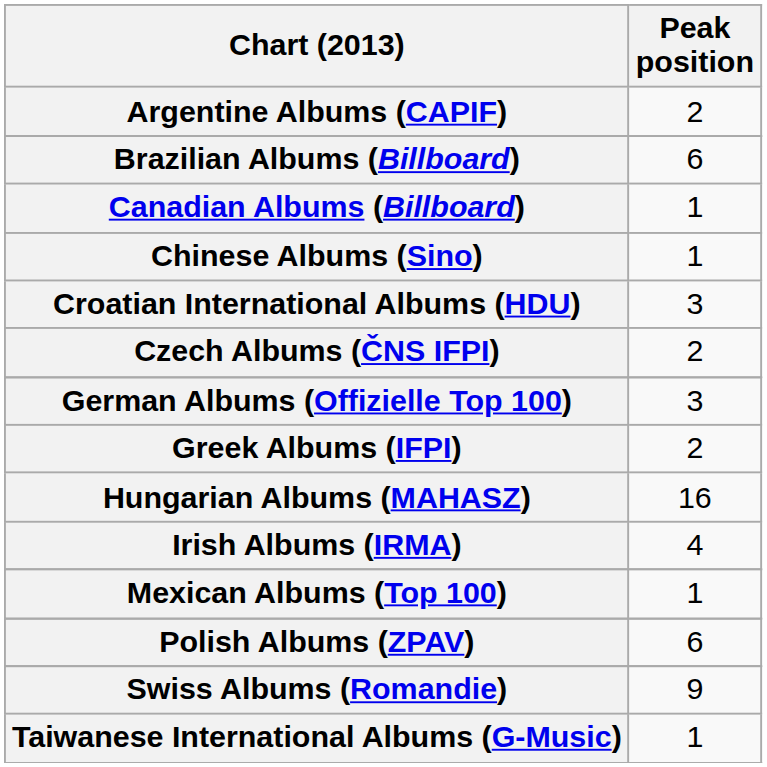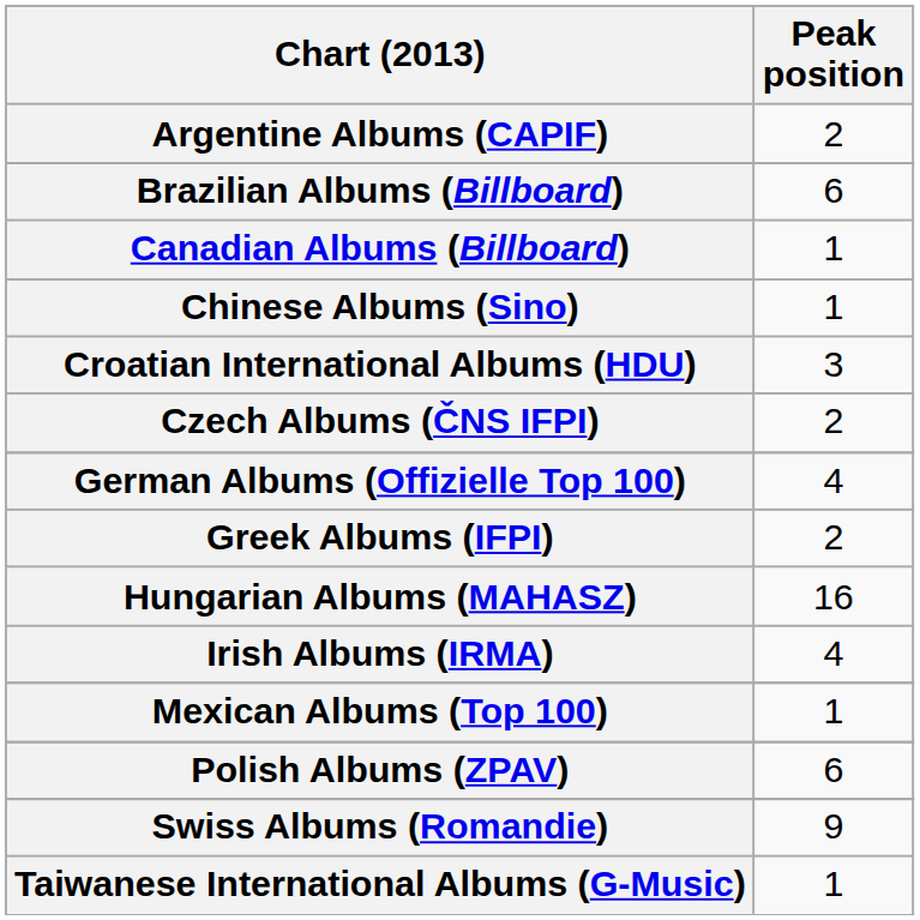German Albums (Offizielle Top 100) | Peak position: 3 -> 4
